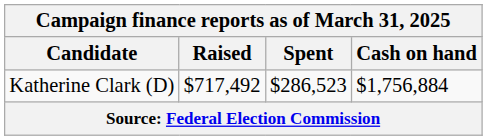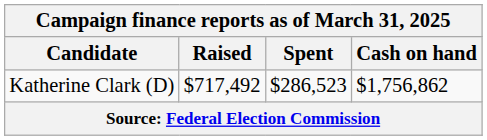Katherine Clark (D) | Cash on hand: $1,756,884 -> $1,756,862
